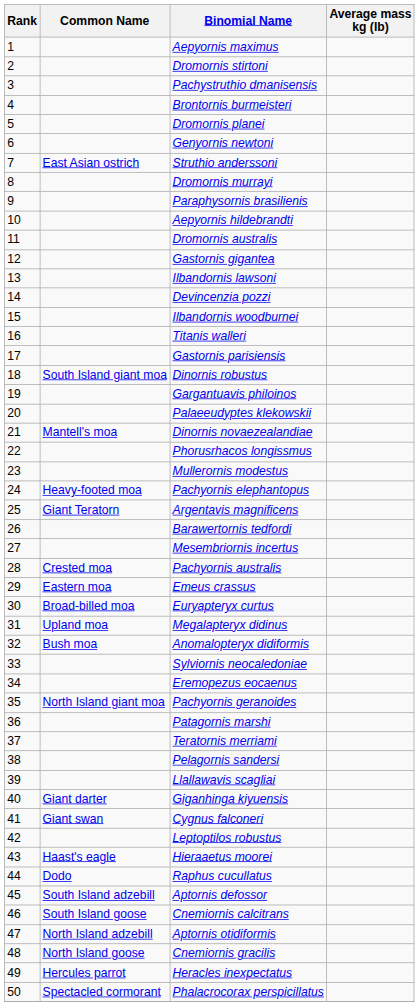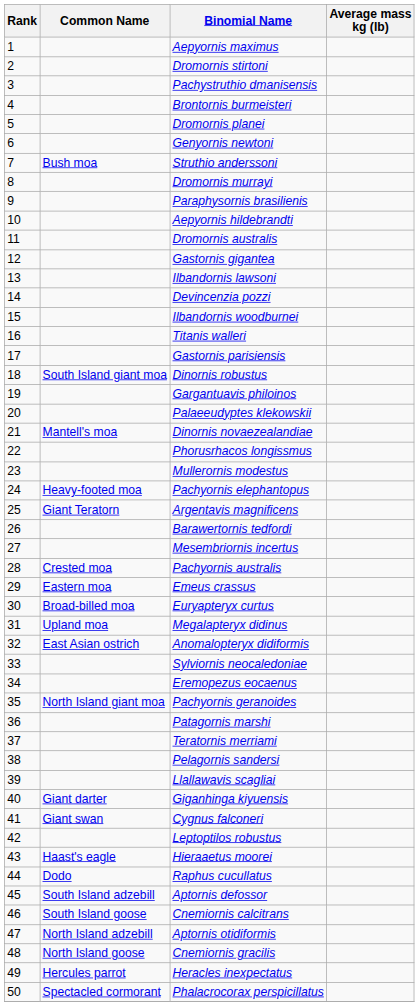Struthio anderssoni | Common Name: East Asian ostrich -> Bush moa
Anomalopteryx didiformis | Common Name: Bush moa -> East Asian ostrich
